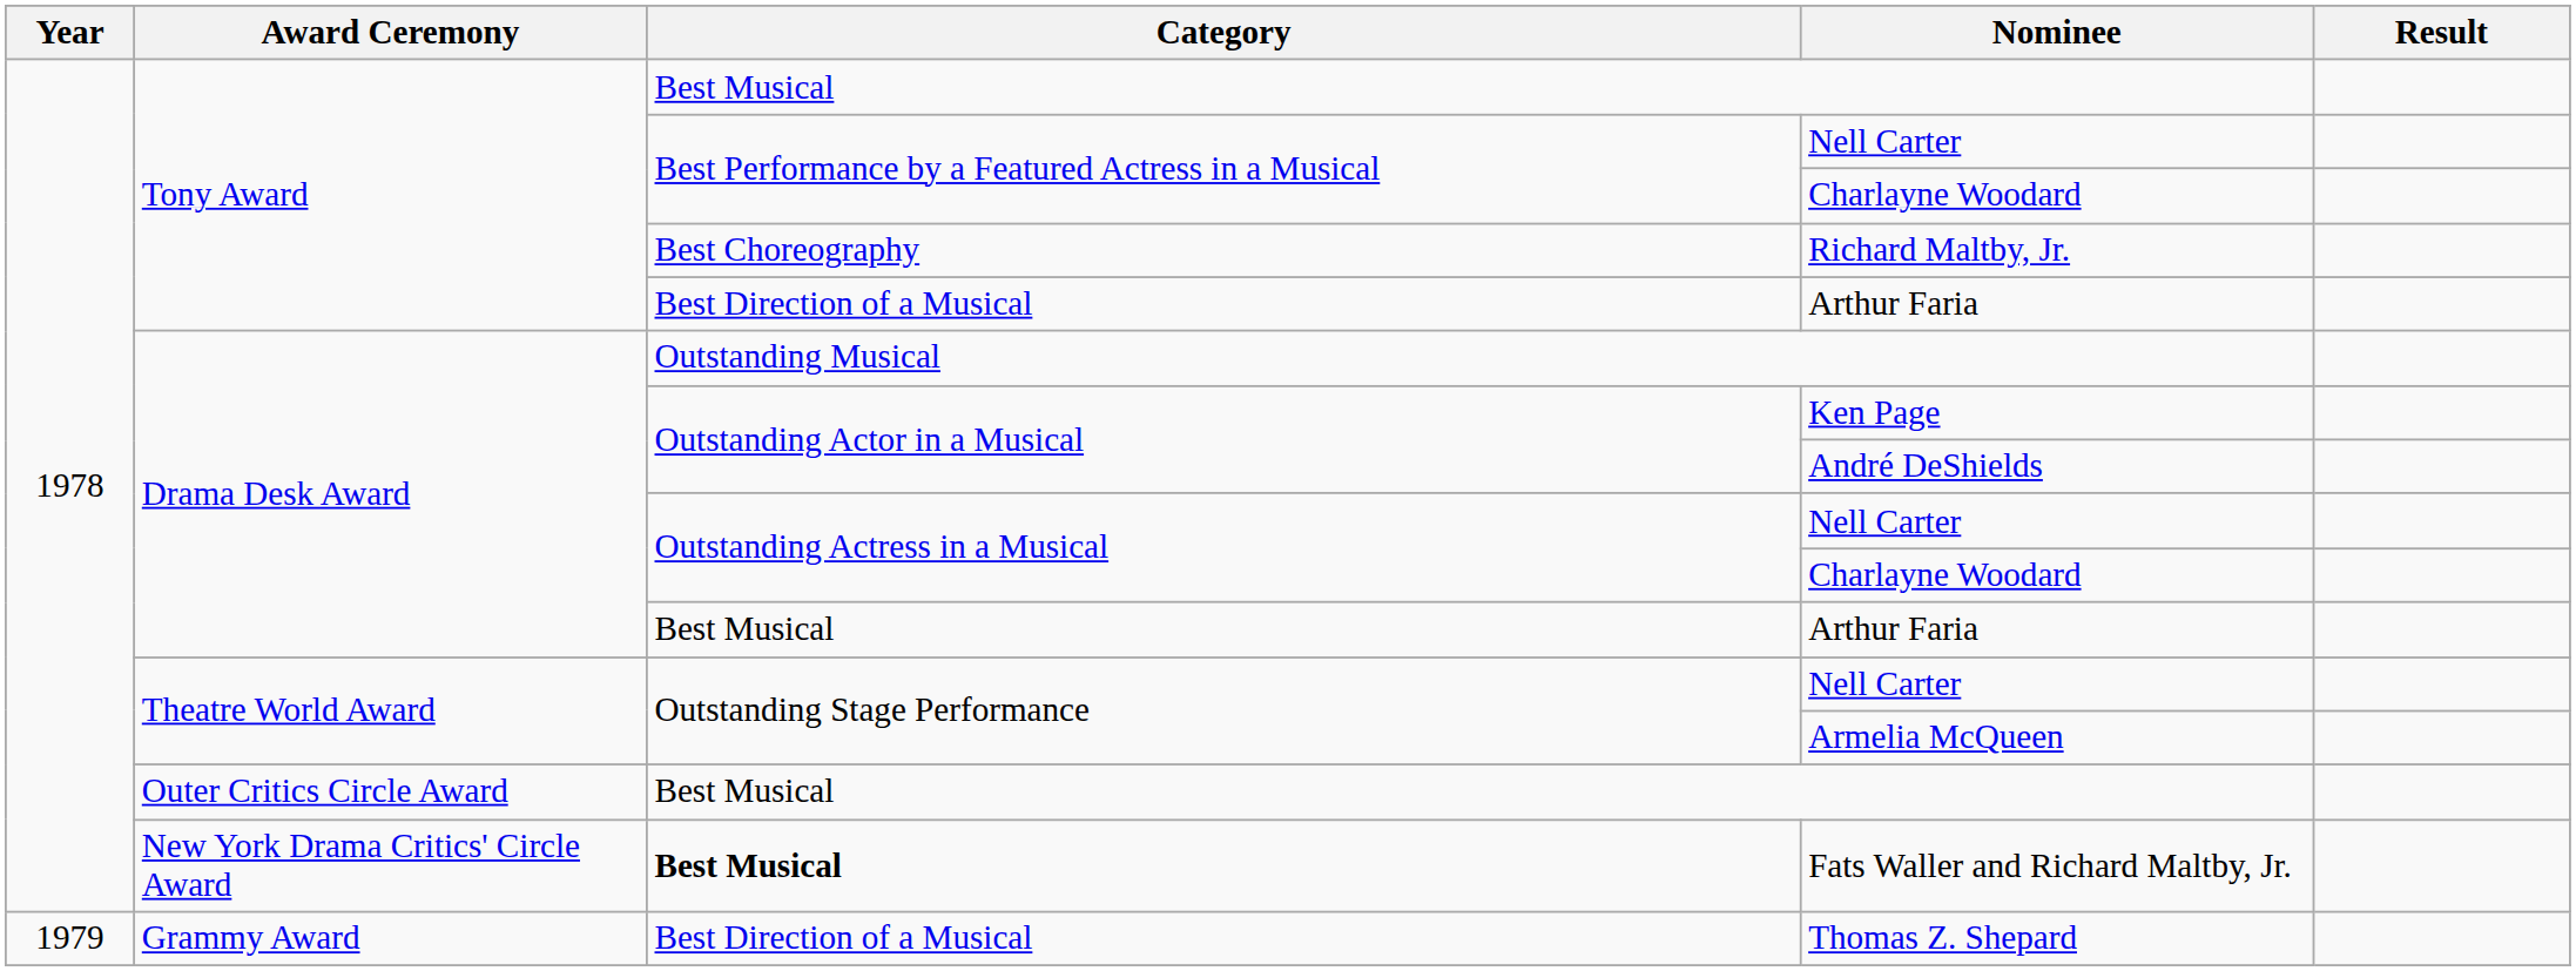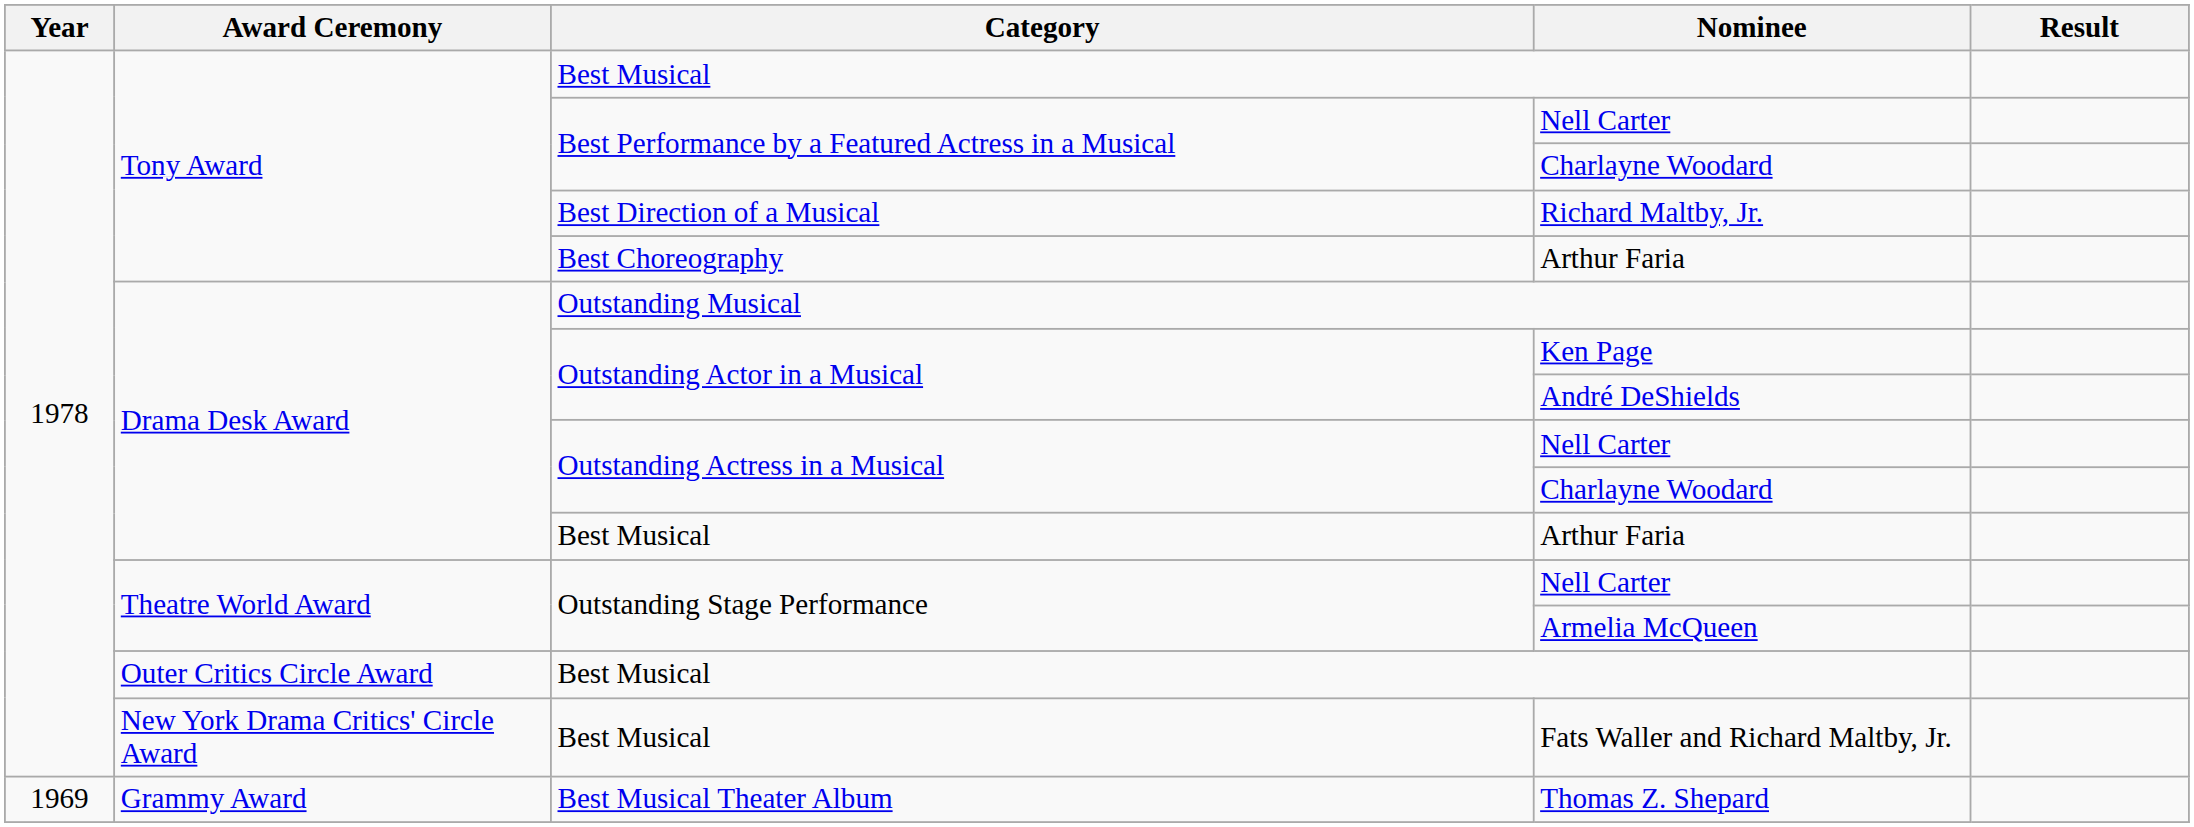Richard Maltby, Jr. | Category: Best Choreography -> Best Direction of a Musical
Tony Award / Arthur Faria | Category: Best Direction of a Musical -> Best Choreography
Fats Waller and Richard Maltby, Jr. | Category: bold -> normal
Thomas Z. Shepard | Year: 1979 -> 1969
Thomas Z. Shepard | Category: Best Direction of a Musical -> Best Musical Theater Album
